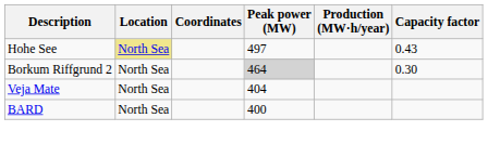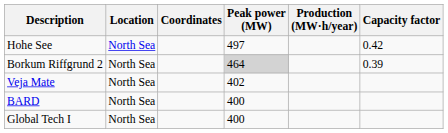Hohe See | Location: khaki background -> no background
Hohe See | Capacity factor: 0.43 -> 0.42
Borkum Riffgrund 2 | Capacity factor: 0.30 -> 0.39
Veja Mate | Peak power (MW): 404 -> 402
+ row: Global Tech I | North Sea | 400
